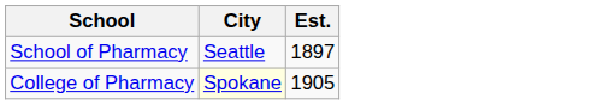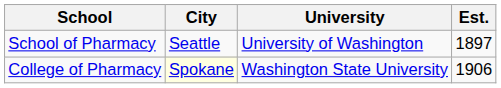+ column: University | University of Washington | Washington State University
College of Pharmacy | Est.: 1905 -> 1906
